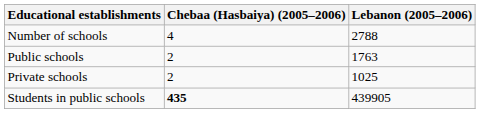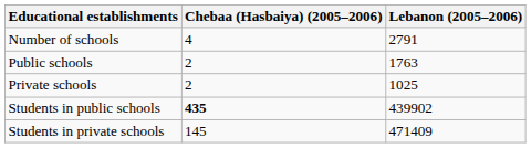Number of schools | Lebanon (2005–2006): 2788 -> 2791
Students in public schools | Lebanon (2005–2006): 439905 -> 439902
+ row: Students in private schools | 145 | 471409
